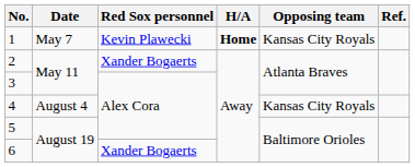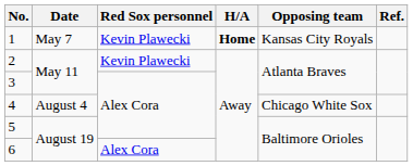2 | Red Sox personnel: Xander Bogaerts -> Kevin Plawecki
4 | Opposing team: Kansas City Royals -> Chicago White Sox
6 | Red Sox personnel: Xander Bogaerts -> Alex Cora
